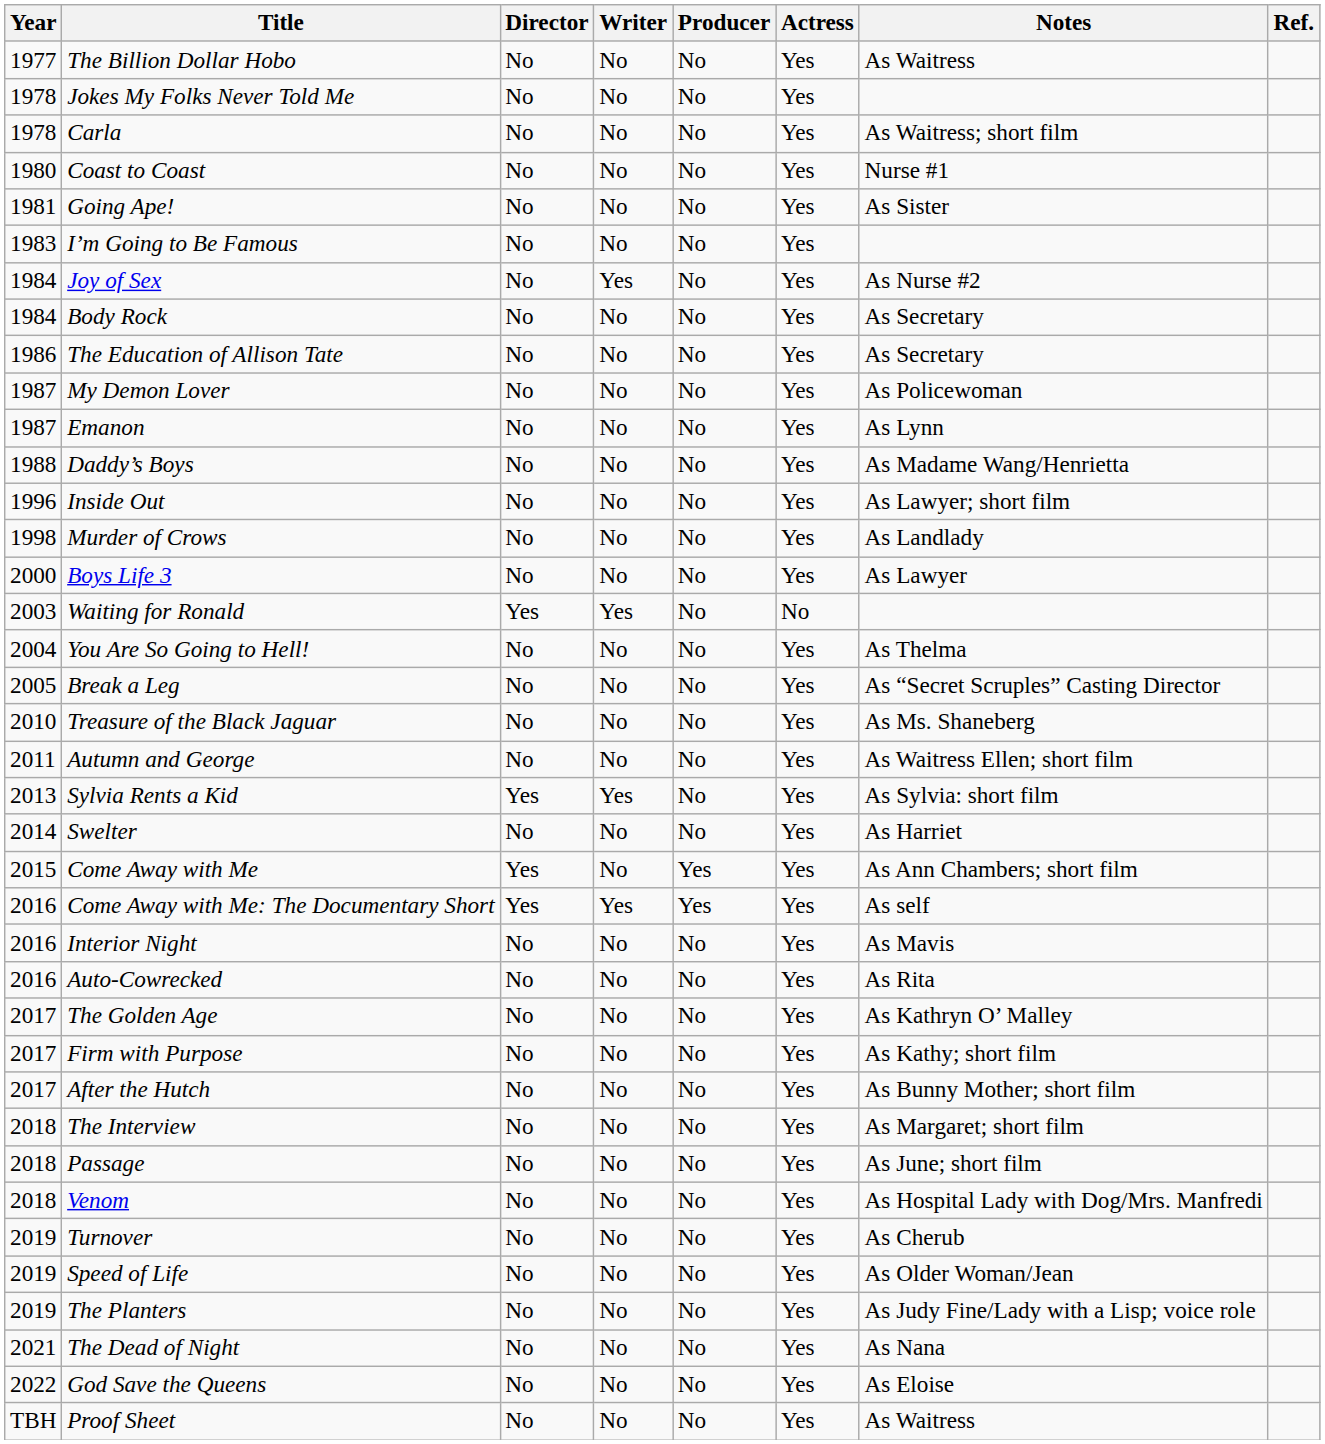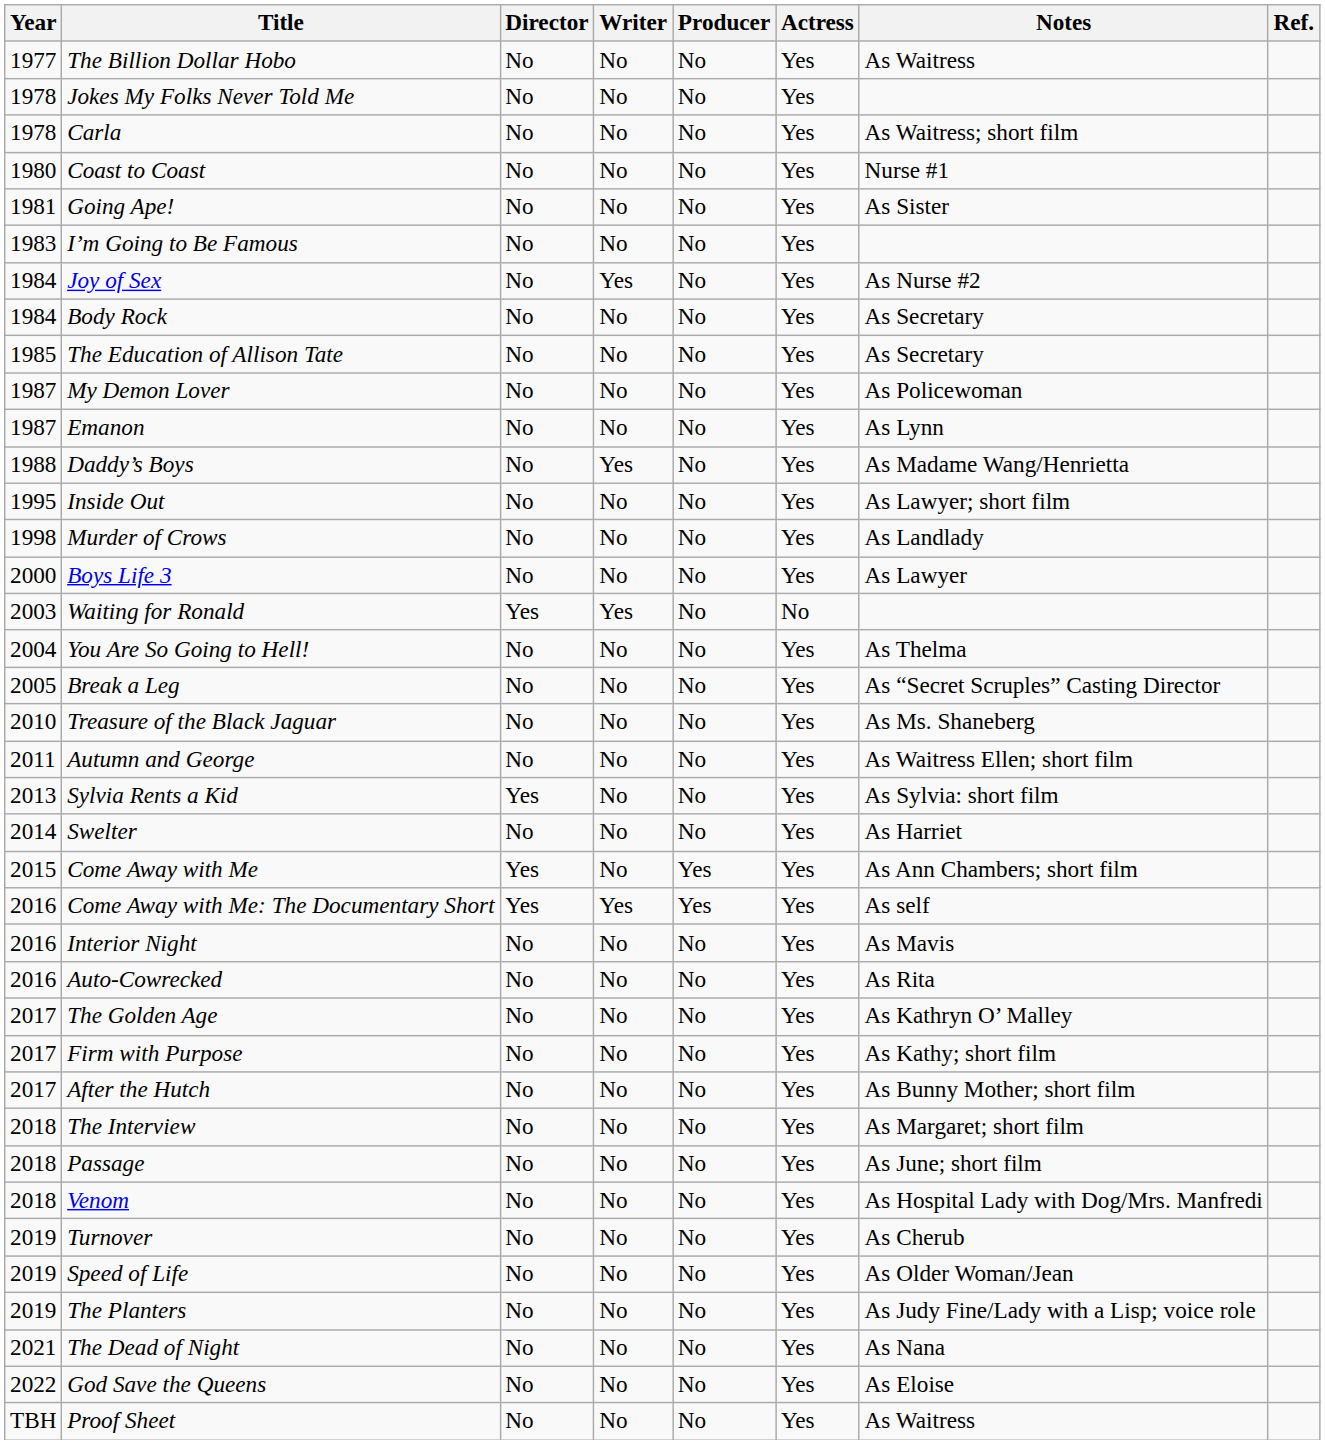The Education of Allison Tate | Year: 1986 -> 1985
Daddy’s Boys | Writer: No -> Yes
Inside Out | Year: 1996 -> 1995
Sylvia Rents a Kid | Writer: Yes -> No
